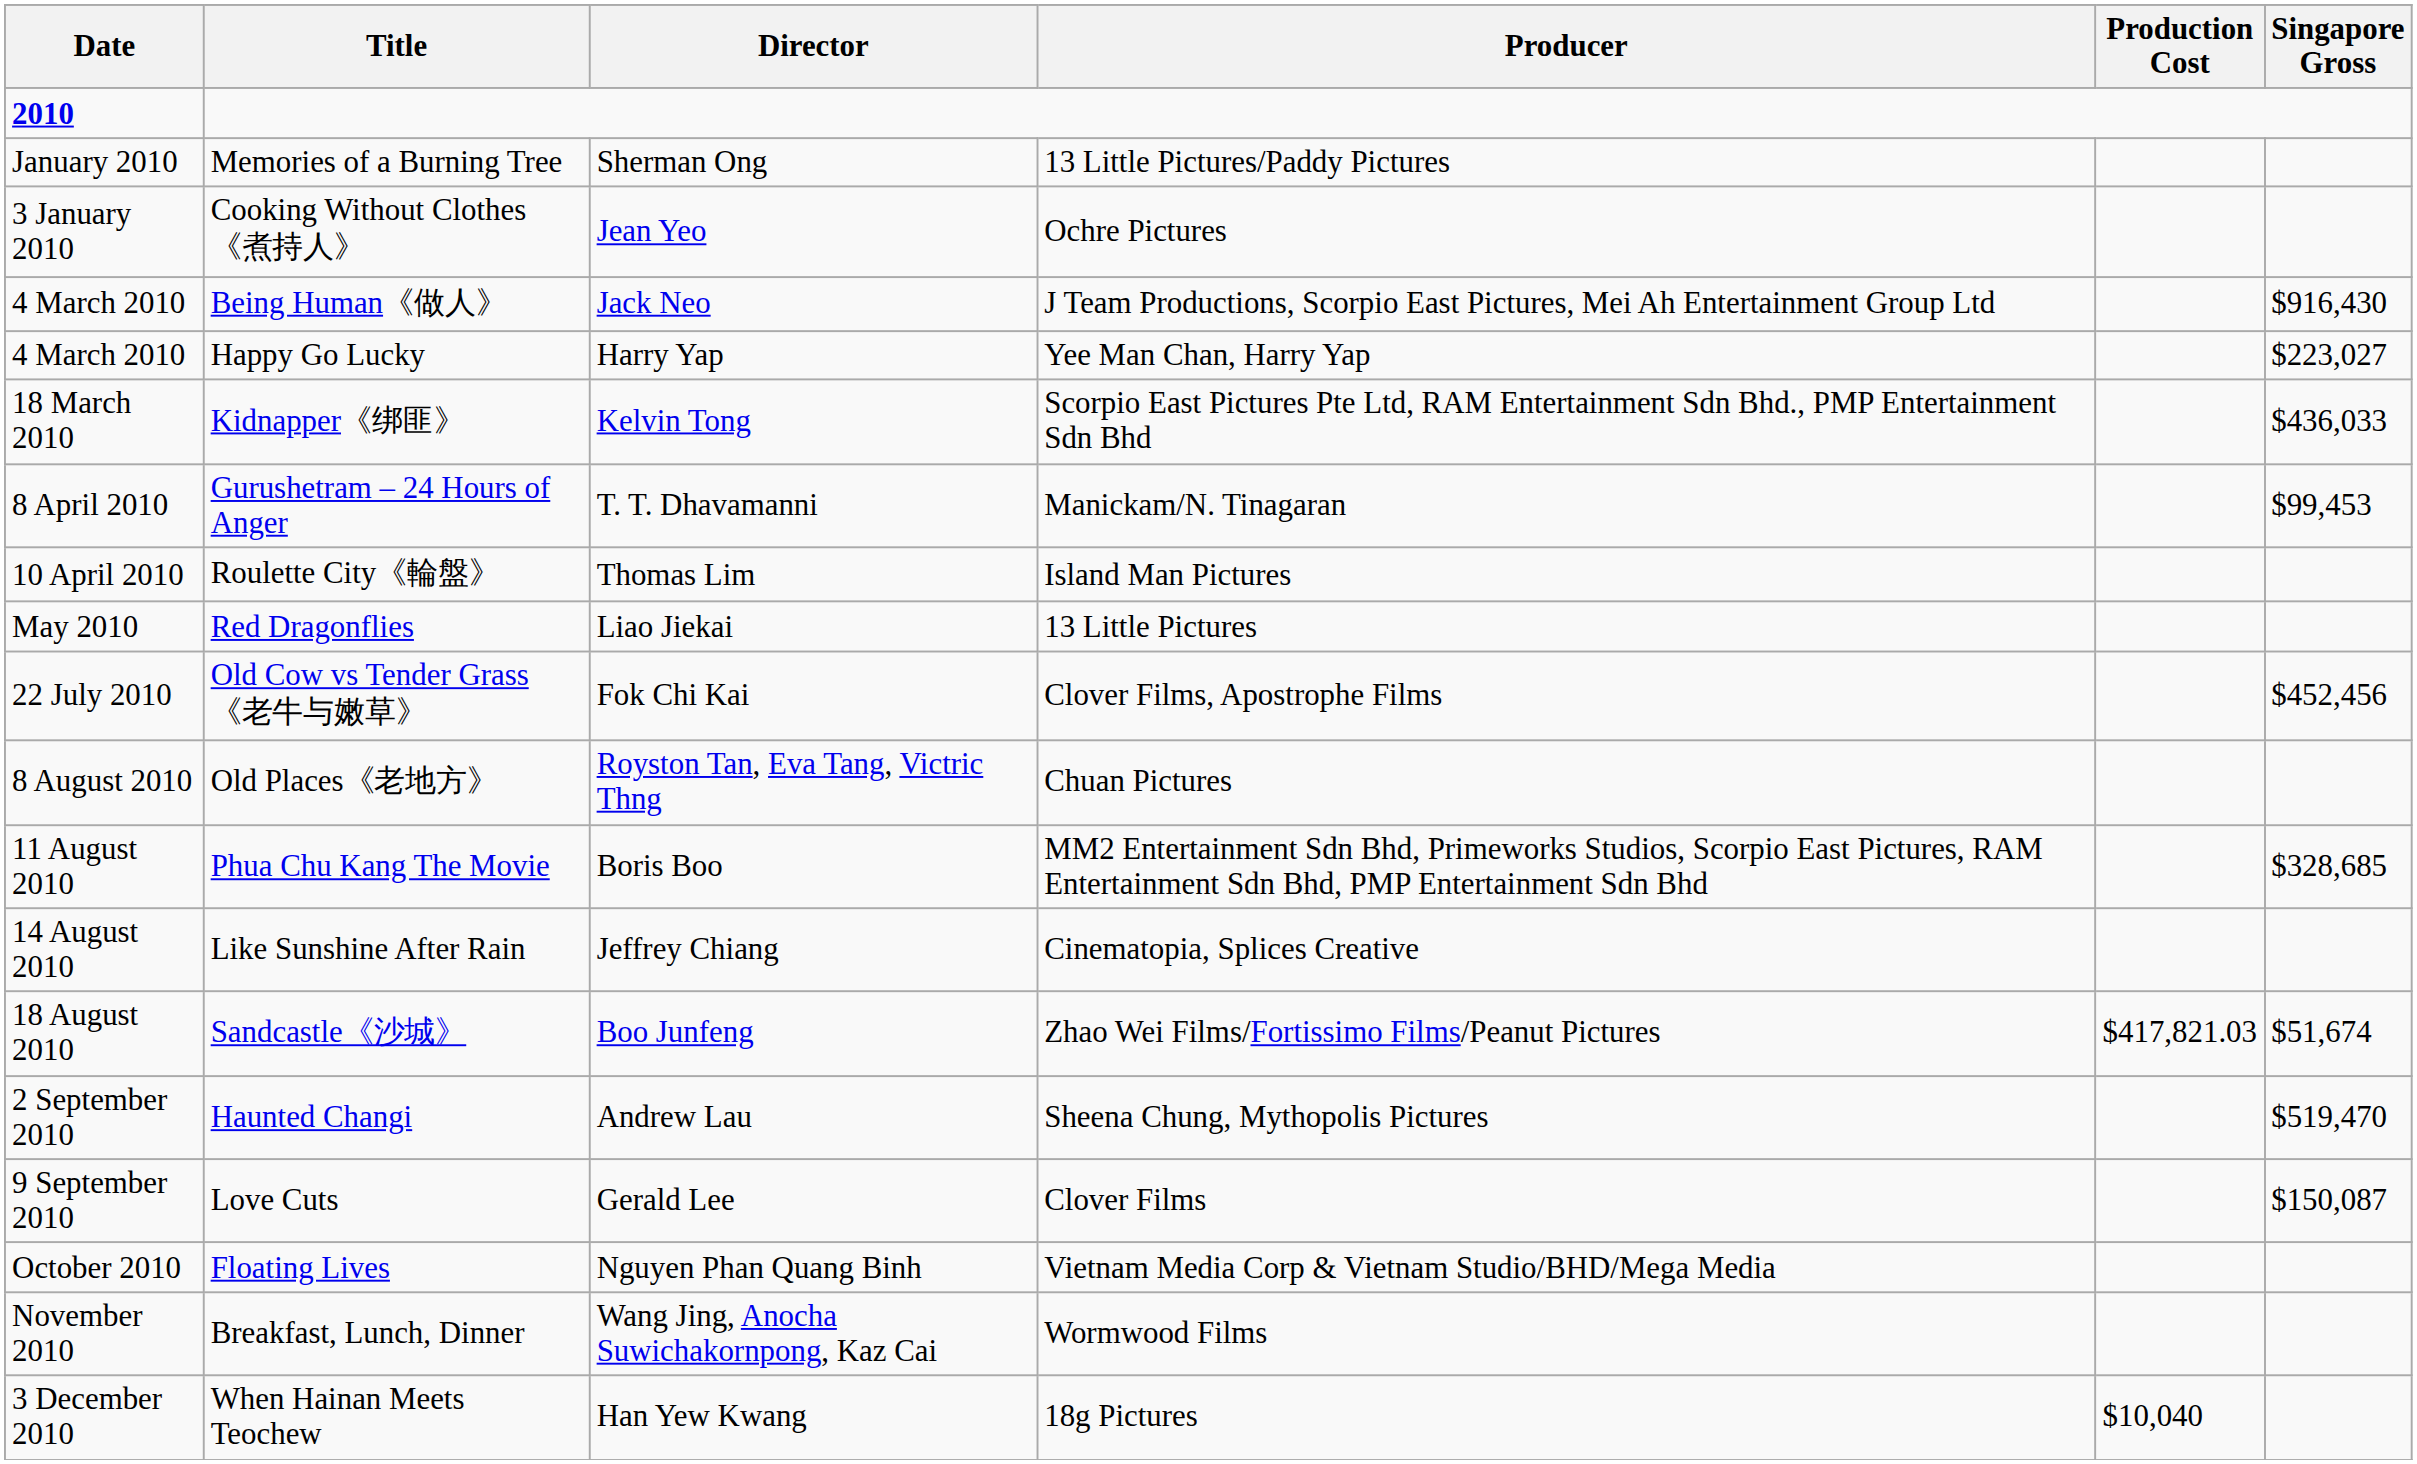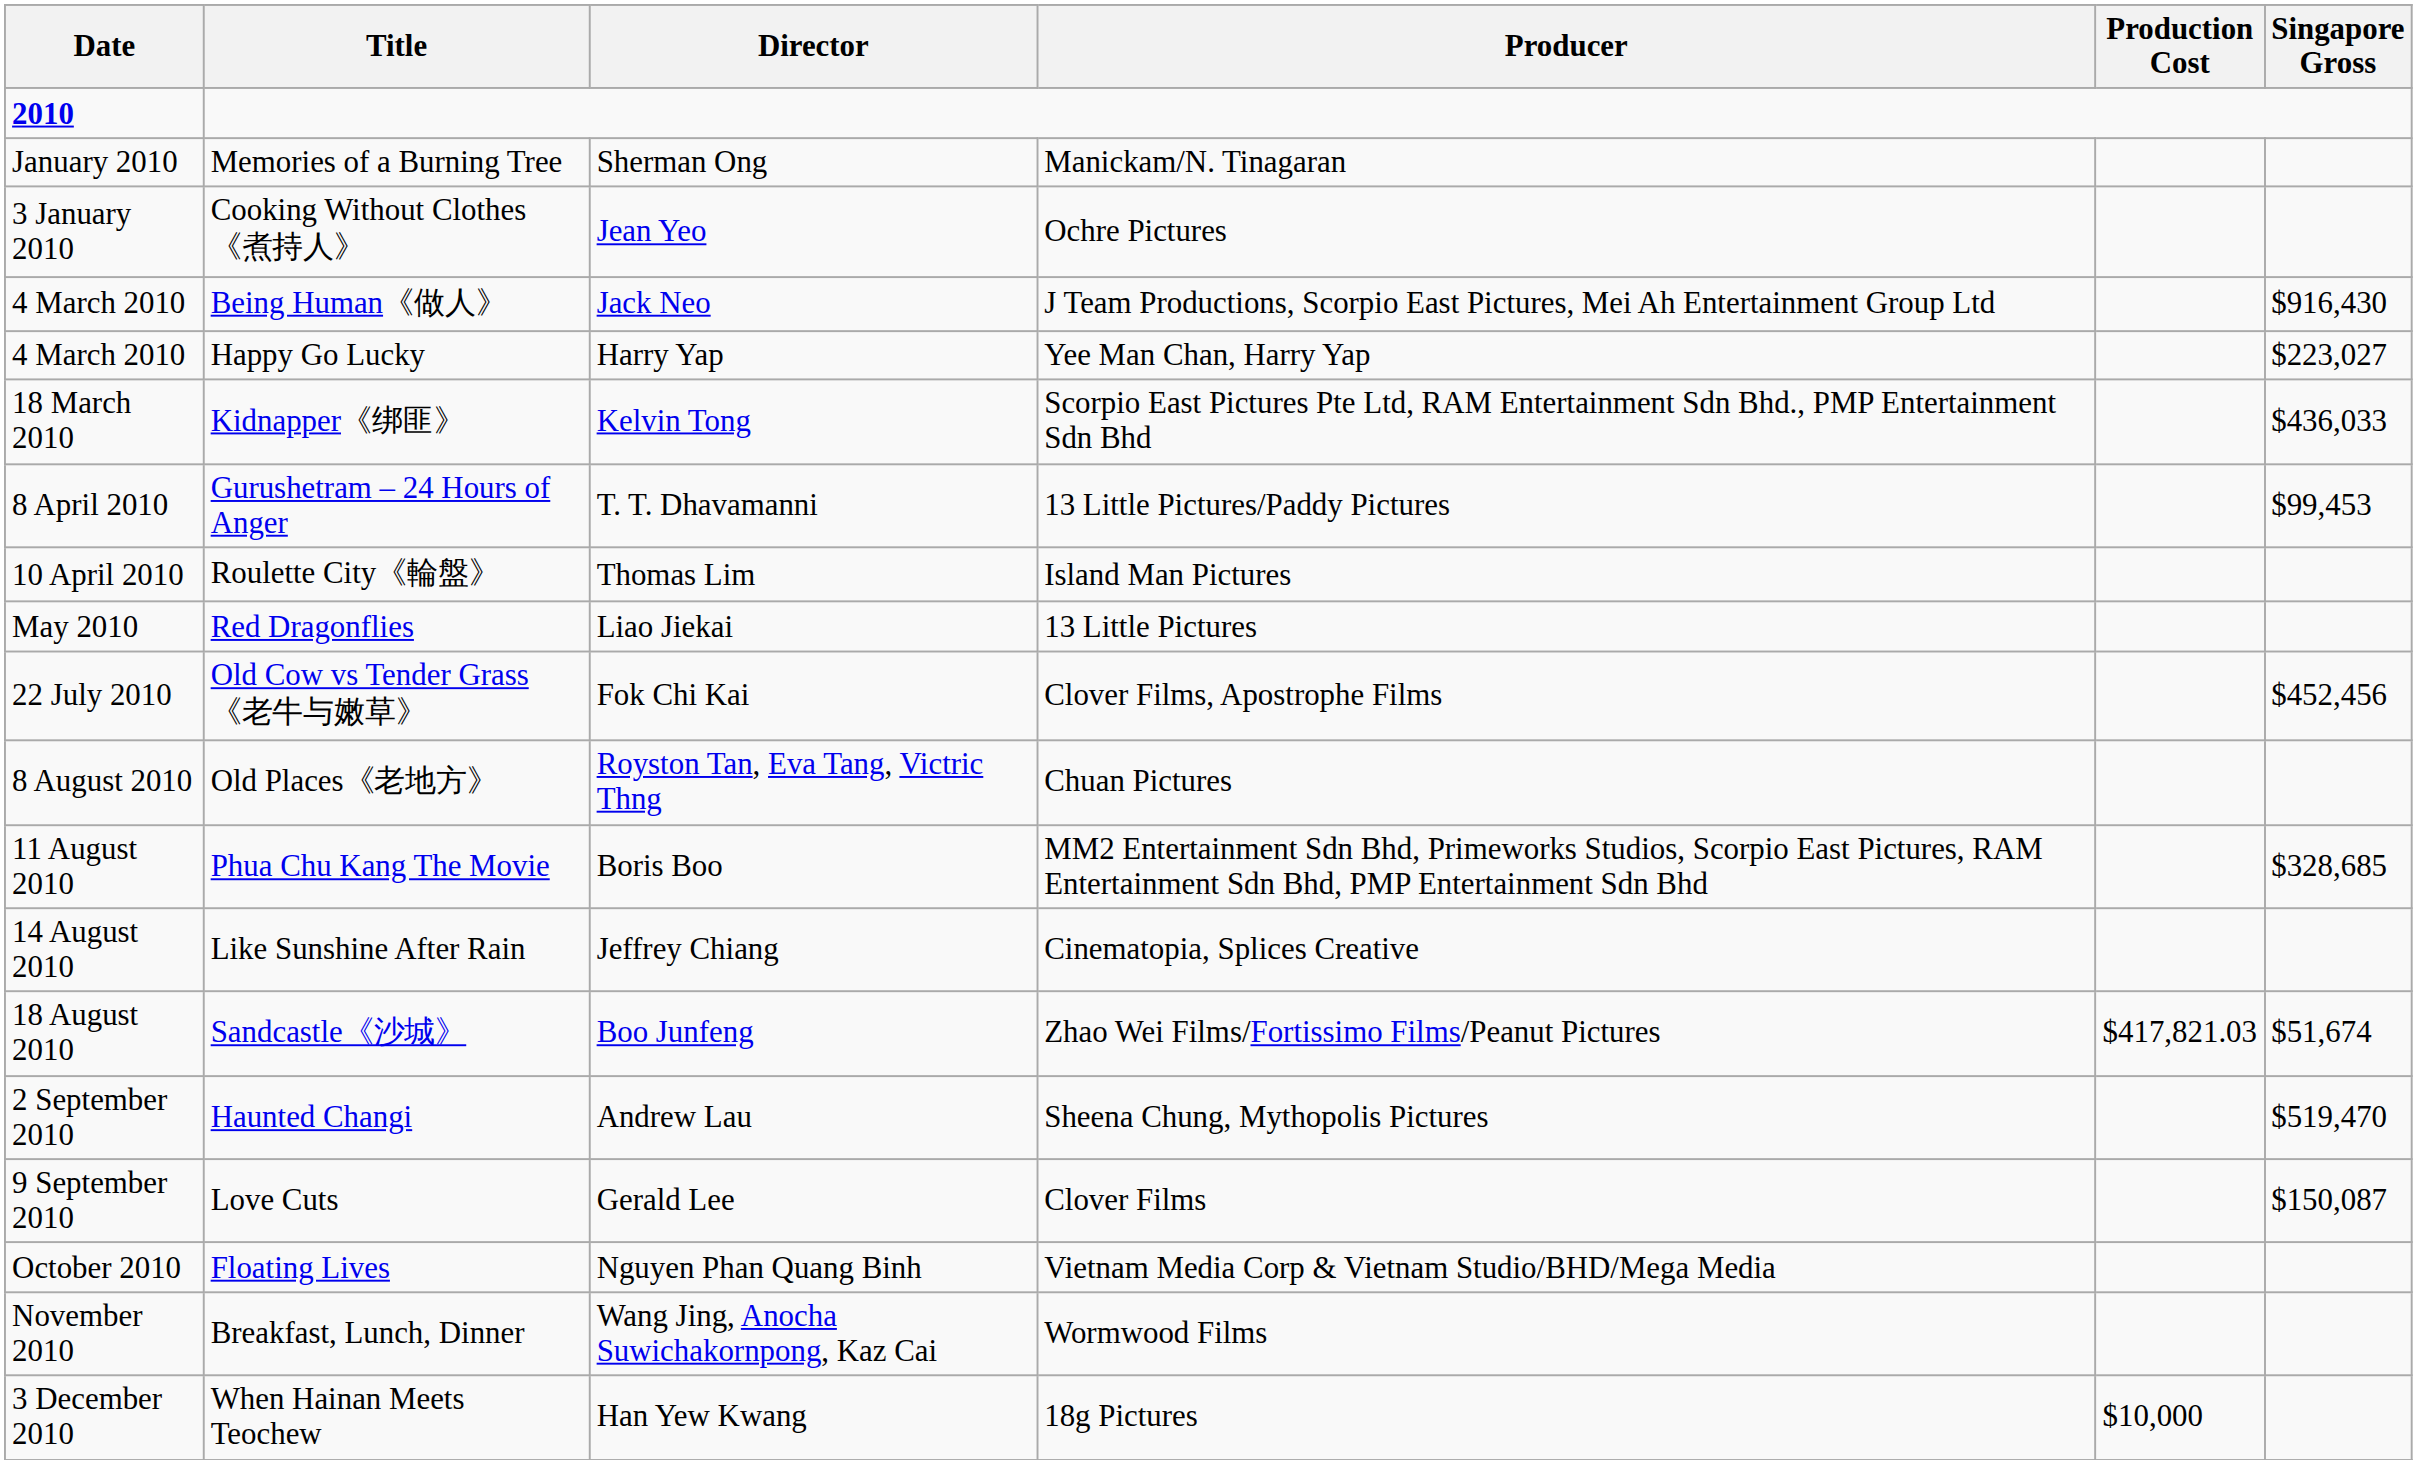Memories of a Burning Tree | Producer: 13 Little Pictures/Paddy Pictures -> Manickam/N. Tinagaran
Gurushetram – 24 Hours of Anger | Producer: Manickam/N. Tinagaran -> 13 Little Pictures/Paddy Pictures
When Hainan Meets Teochew | Production Cost: $10,040 -> $10,000
